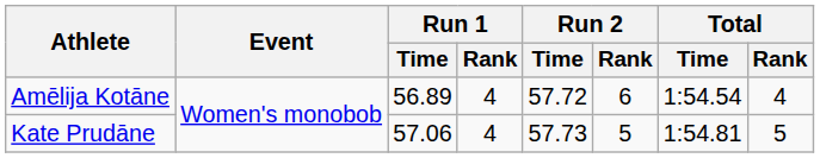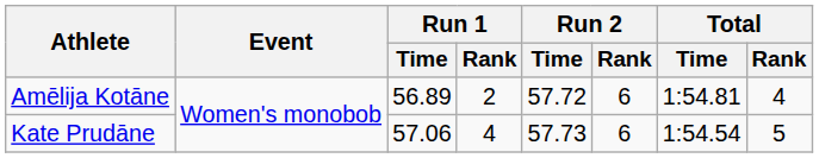Amēlija Kotāne | Run 1 / Rank: 4 -> 2
Amēlija Kotāne | Total / Time: 1:54.54 -> 1:54.81
Kate Prudāne | Run 2 / Rank: 5 -> 6
Kate Prudāne | Total / Time: 1:54.81 -> 1:54.54
